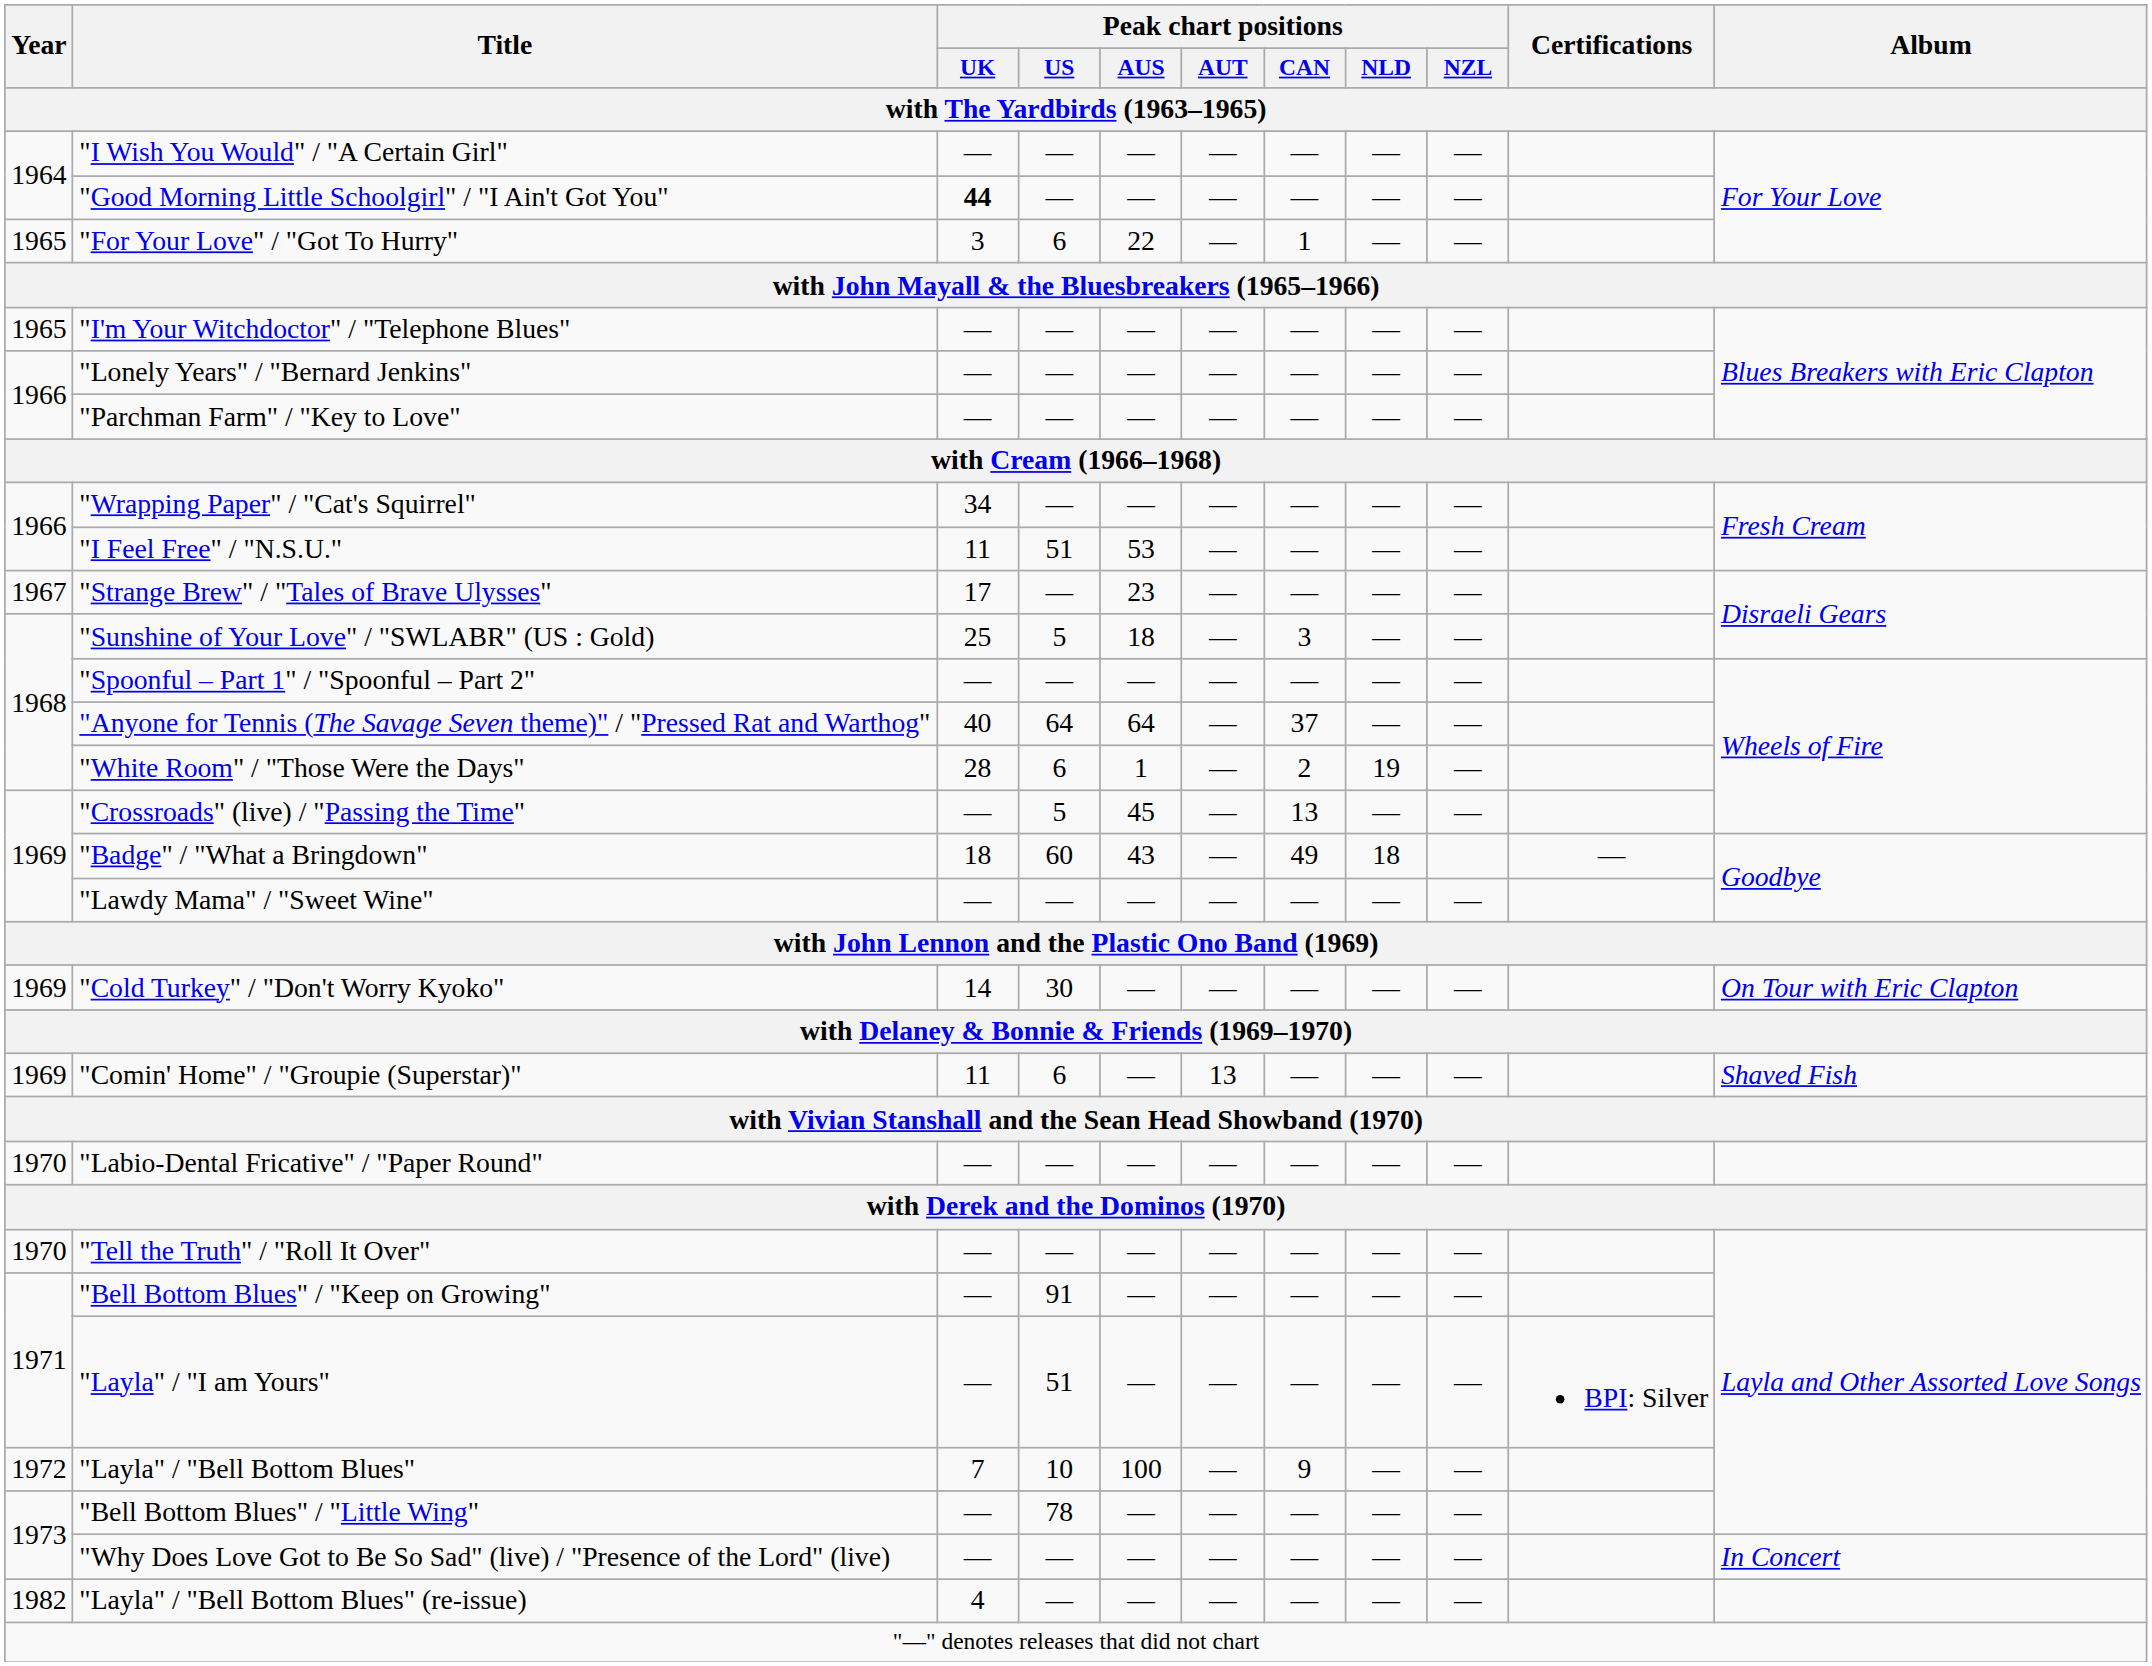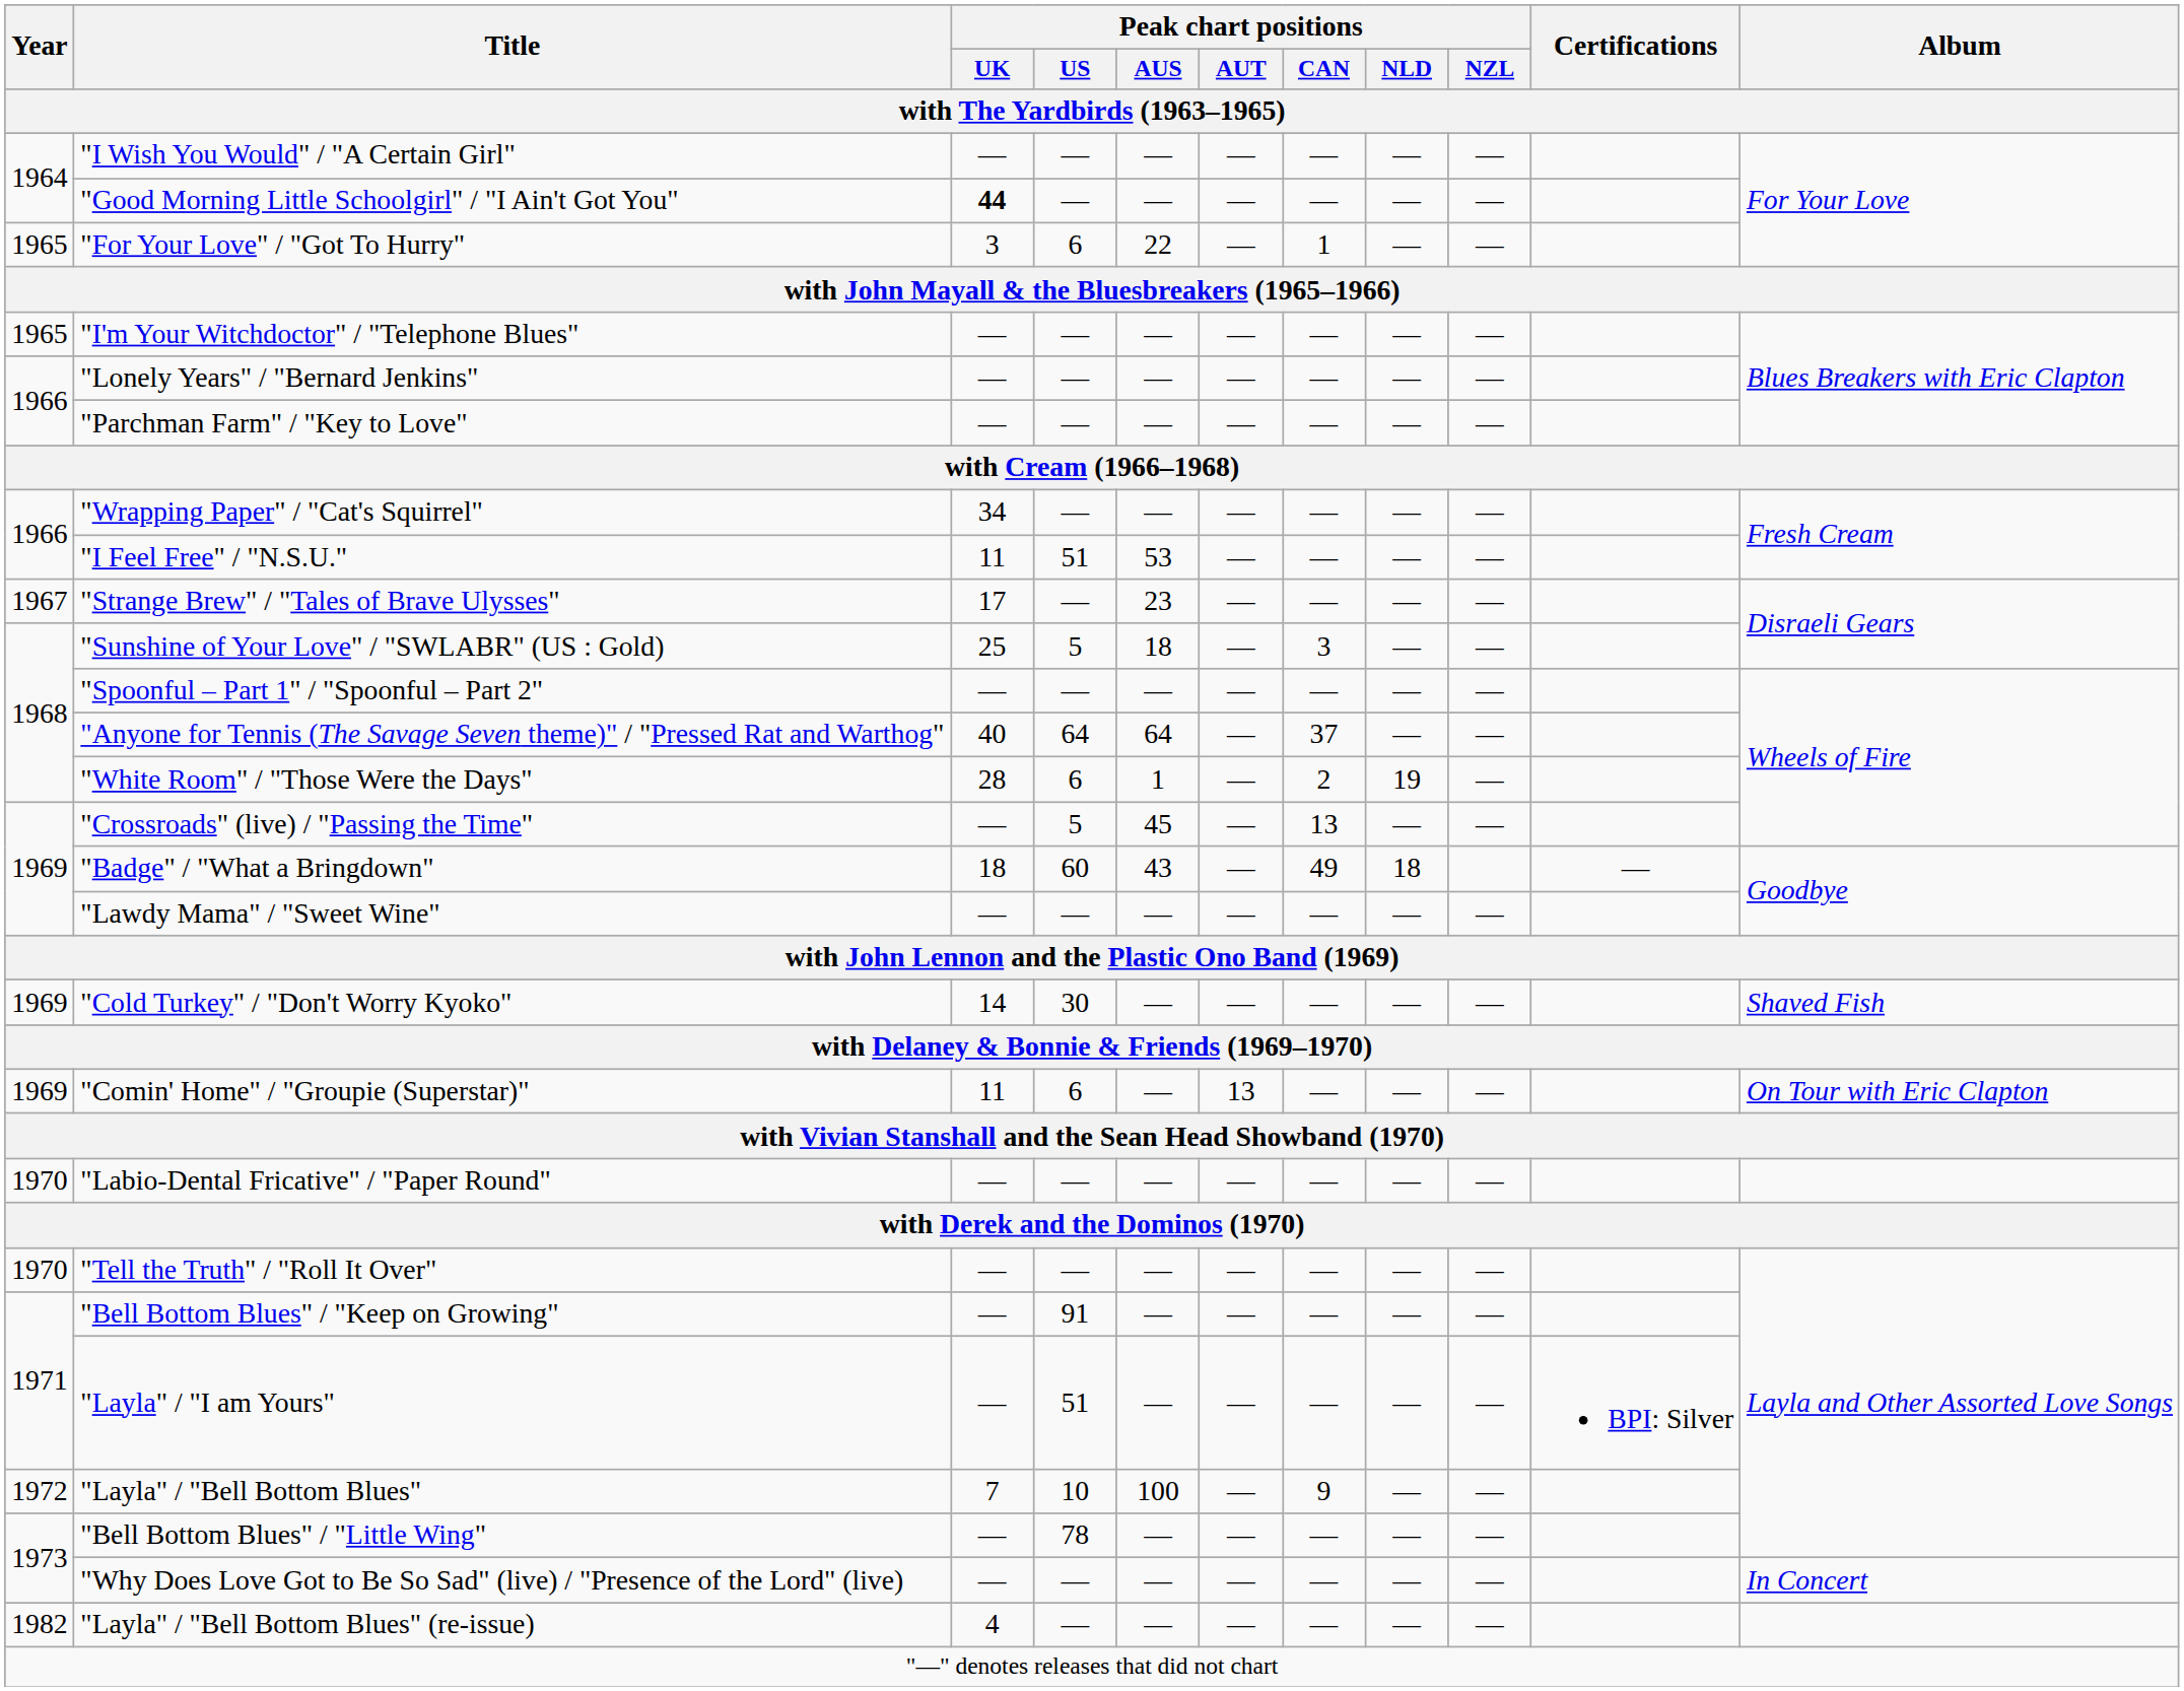"Cold Turkey" / "Don't Worry Kyoko" | Album: On Tour with Eric Clapton -> Shaved Fish
"Comin' Home" / "Groupie (Superstar)" | Album: Shaved Fish -> On Tour with Eric Clapton
